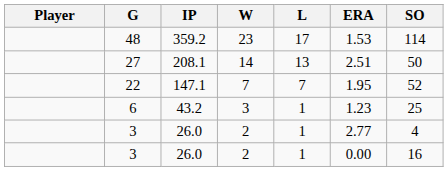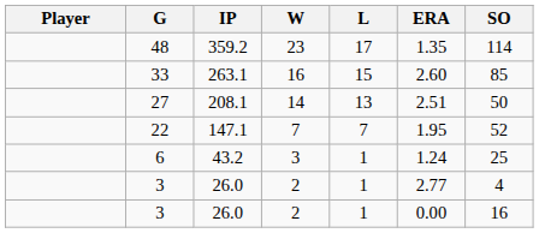48 | ERA: 1.53 -> 1.35
+ row: 33 | 263.1 | 16 | 15 | 2.60 | 85
6 | ERA: 1.23 -> 1.24
